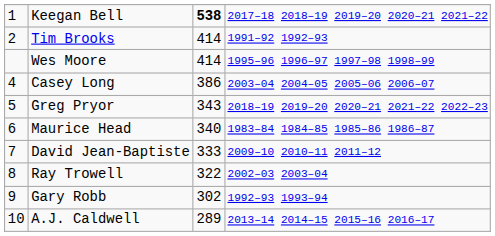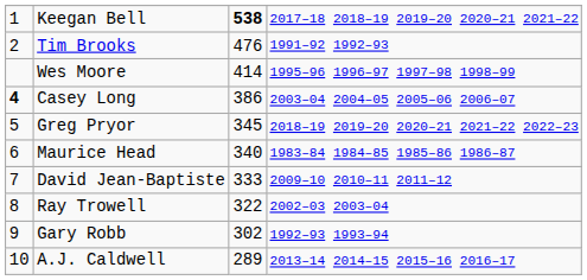Tim Brooks | column 3: 414 -> 476
Casey Long | column 1: normal -> bold
Greg Pryor | column 3: 343 -> 345
